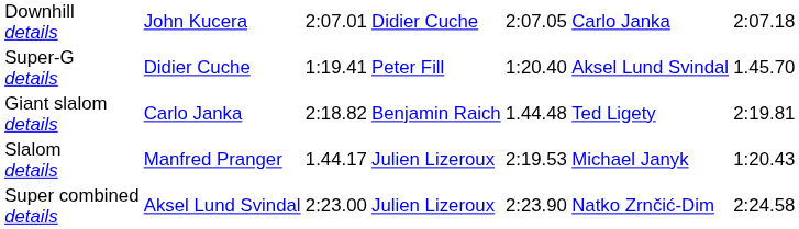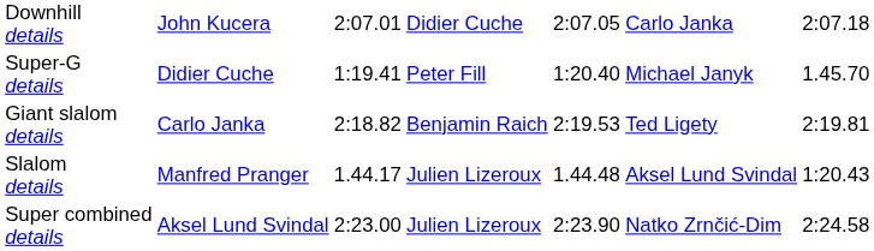Super-G details | column 6: Aksel Lund Svindal -> Michael Janyk
Giant slalom details | column 5: 1.44.48 -> 2:19.53
Slalom details | column 5: 2:19.53 -> 1.44.48
Slalom details | column 6: Michael Janyk -> Aksel Lund Svindal
